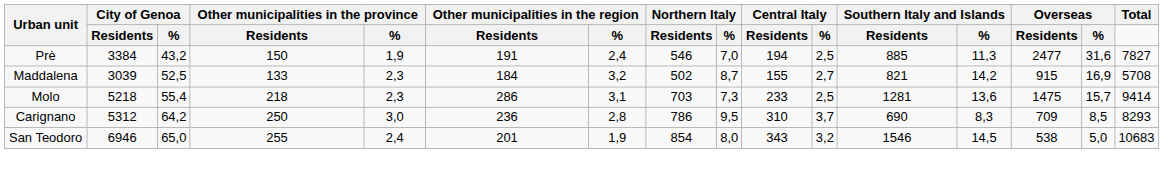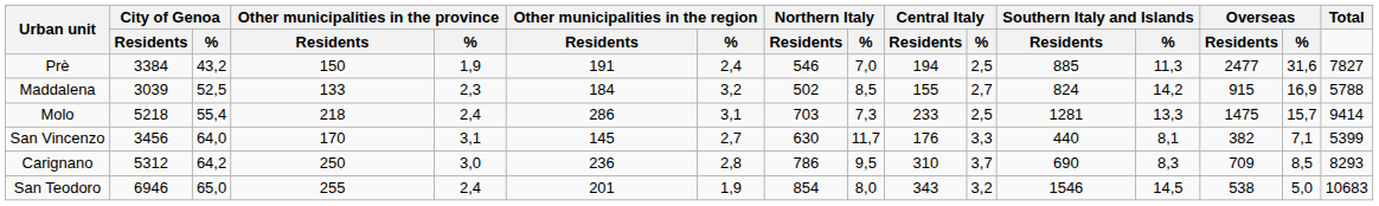Maddalena | Northern Italy / %: 8,7 -> 8,5
Maddalena | Southern Italy and Islands / Residents: 821 -> 824
Maddalena | Total: 5708 -> 5788
Molo | Other municipalities in the province / %: 2,3 -> 2,4
Molo | Southern Italy and Islands / %: 13,6 -> 13,3
+ row: San Vincenzo | 3456 | 64,0 | 170 | 3,1 | 145 | 2,7 | 630 | 11,7 | 176 | 3,3 | 440 | 8,1 | 382 | 7,1 | 5399
